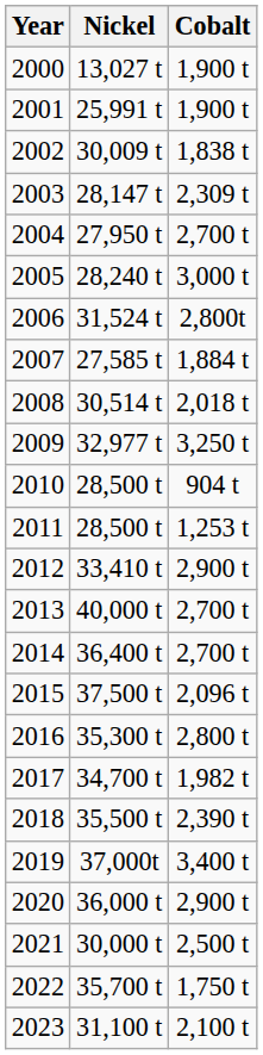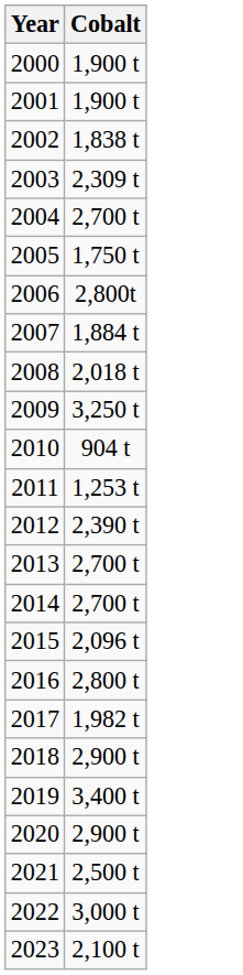- column: Nickel | 13,027 t | 25,991 t | 30,009 t | 28,147 t | 27,950 t | 28,240 t | 31,524 t | 27,585 t | 30,514 t | 32,977 t | 28,500 t | 28,500 t | 33,410 t | 40,000 t | 36,400 t | 37,500 t | 35,300 t | 34,700 t | 35,500 t | 37,000t | 36,000 t | 30,000 t | 35,700 t | 31,100 t
2005 | Cobalt: 3,000 t -> 1,750 t
2012 | Cobalt: 2,900 t -> 2,390 t
2018 | Cobalt: 2,390 t -> 2,900 t
2022 | Cobalt: 1,750 t -> 3,000 t
